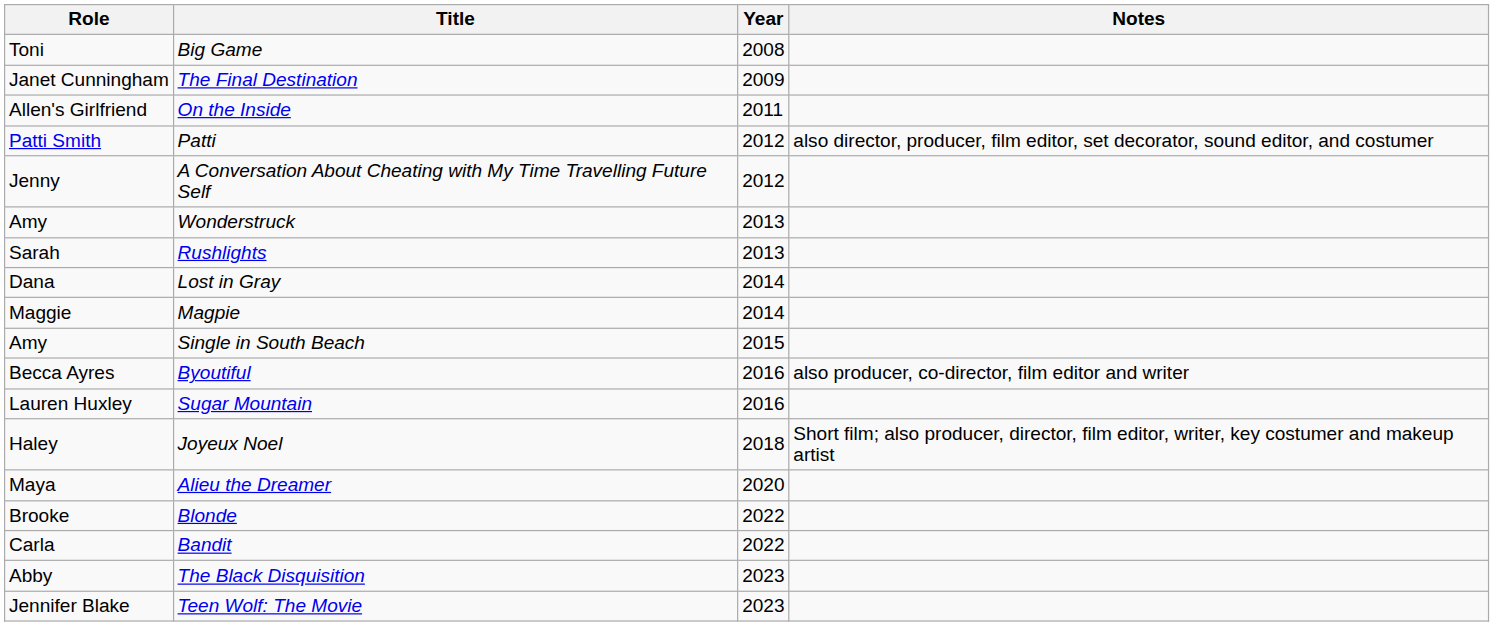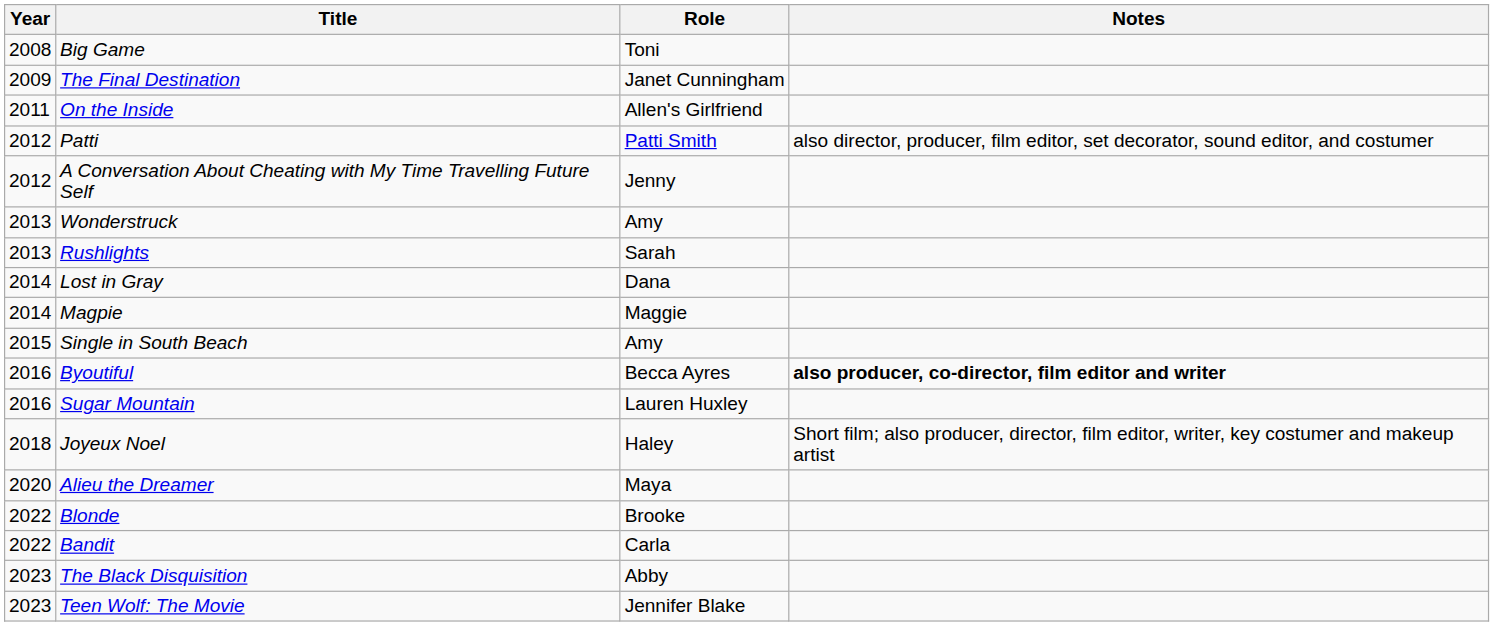columns swapped: Year <-> Role
Byoutiful | Notes: normal -> bold
